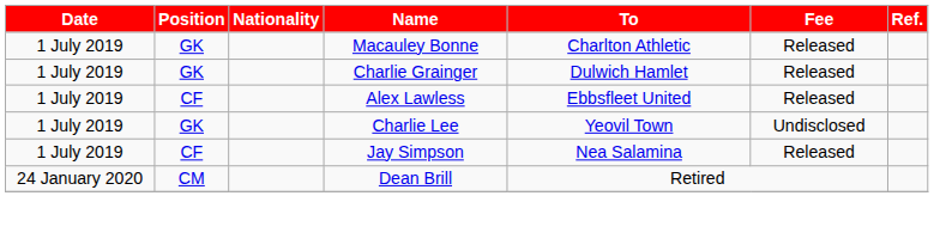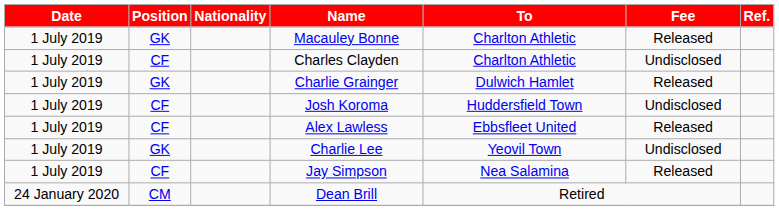+ row: 1 July 2019 | CF | Charles Clayden | Charlton Athletic | Undisclosed
+ row: 1 July 2019 | CF | Josh Koroma | Huddersfield Town | Undisclosed
